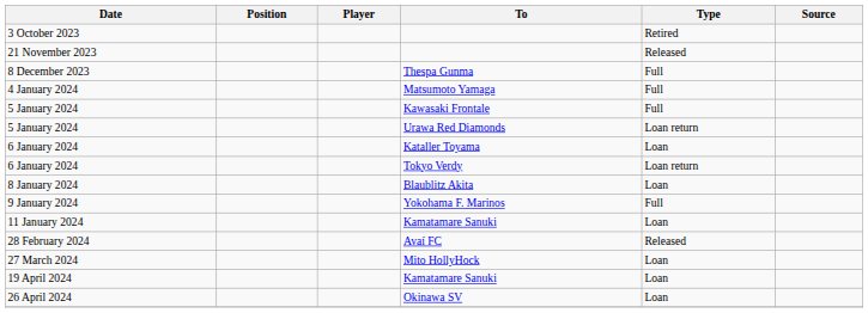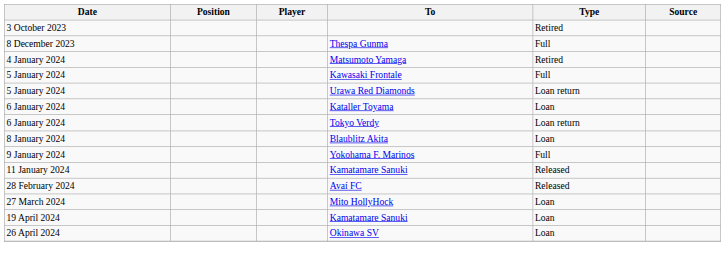- row: 21 November 2023 | Released
4 January 2024 | Type: Full -> Retired
11 January 2024 | Type: Loan -> Released
